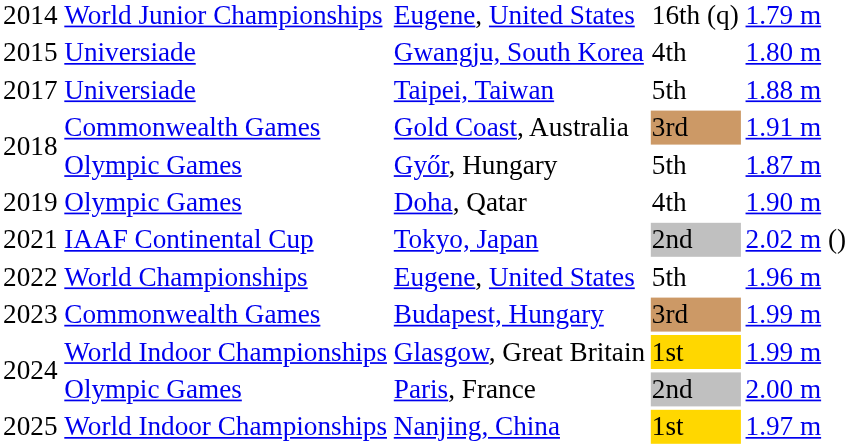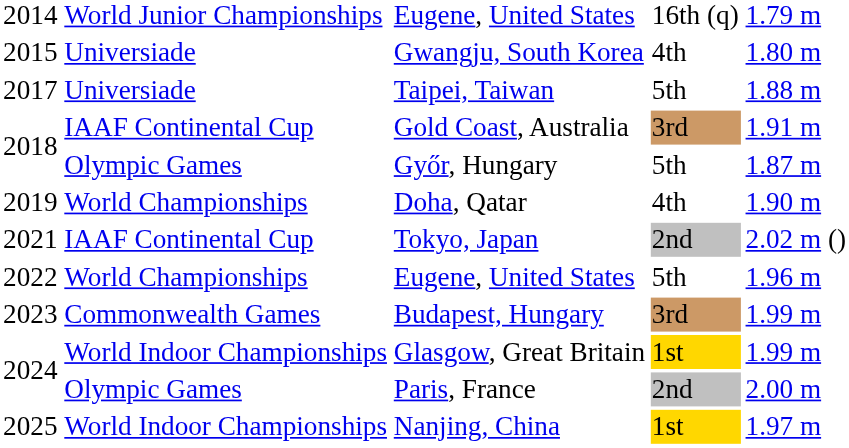Gold Coast, Australia | column 2: Commonwealth Games -> IAAF Continental Cup
Doha, Qatar | column 2: Olympic Games -> World Championships
